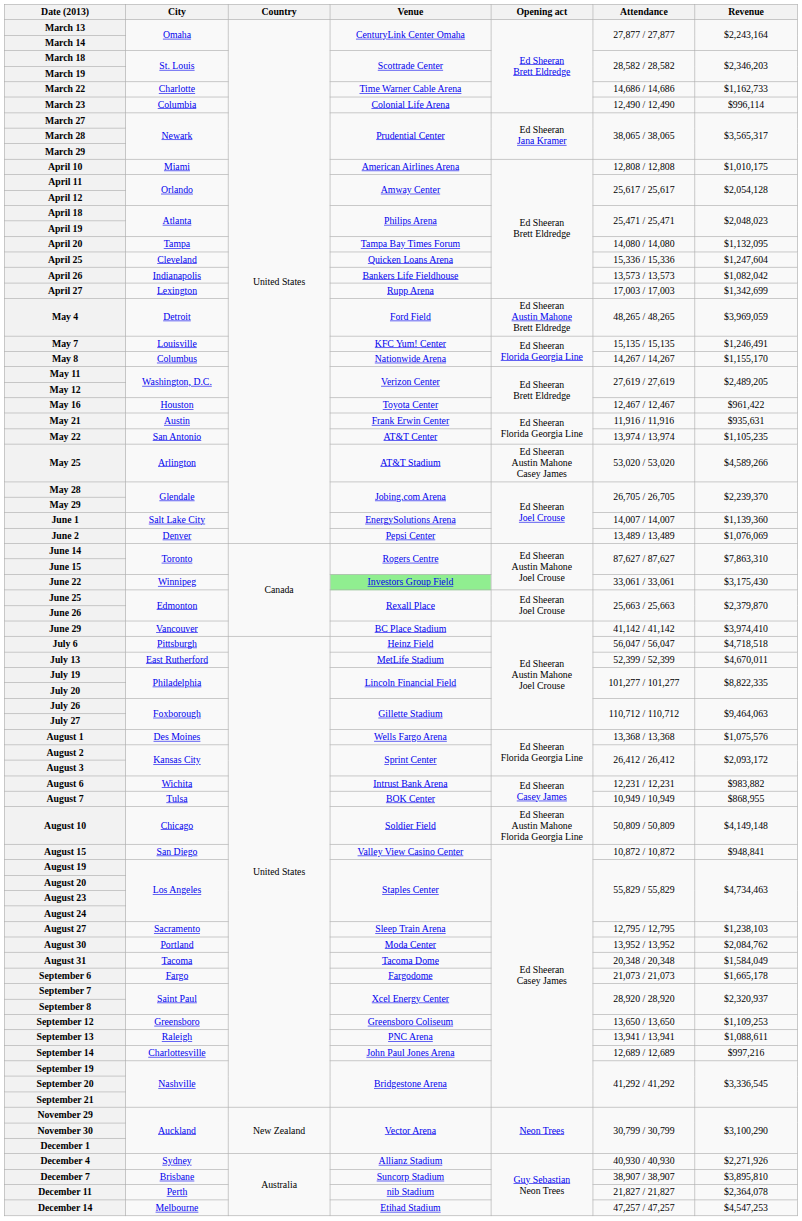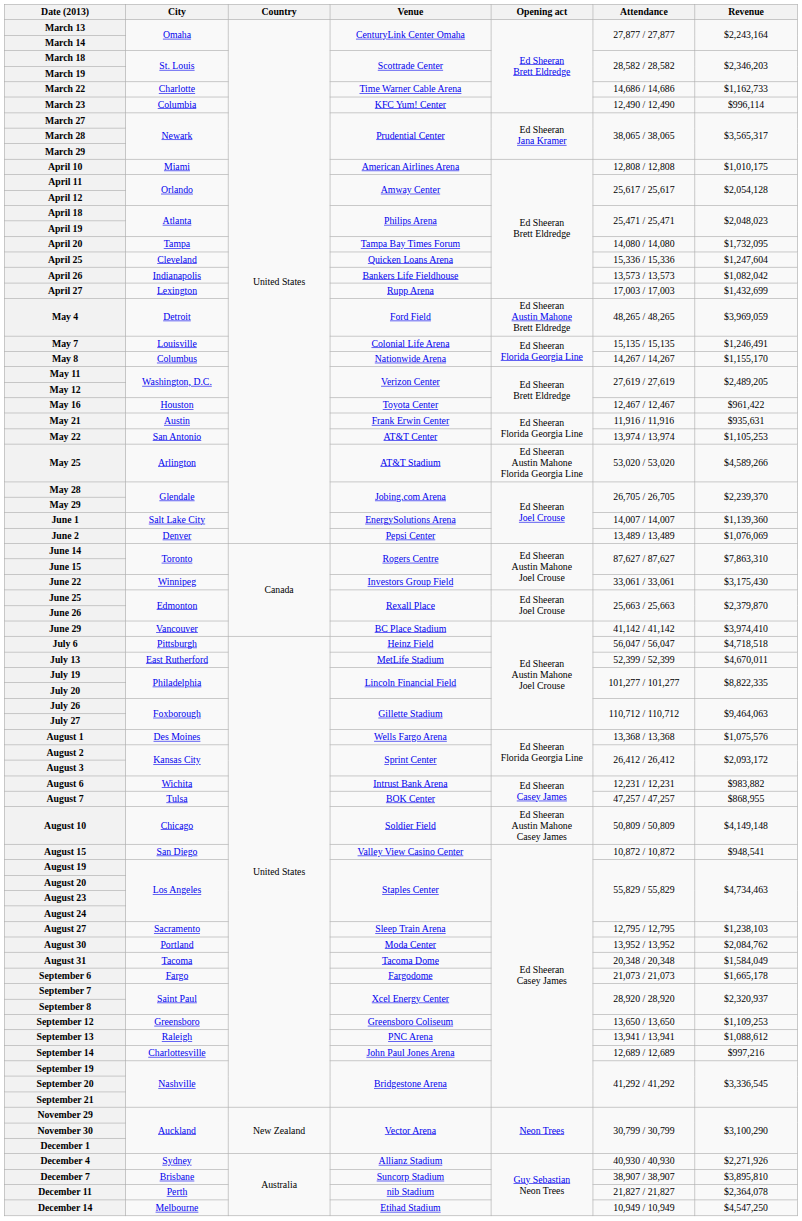March 23 | Venue: Colonial Life Arena -> KFC Yum! Center
April 20 | Revenue: $1,132,095 -> $1,732,095
April 27 | Revenue: $1,342,699 -> $1,432,699
May 7 | Venue: KFC Yum! Center -> Colonial Life Arena
May 22 | Revenue: $1,105,235 -> $1,105,253
May 25 | Opening act: Ed Sheeran Austin Mahone Casey James -> Ed Sheeran Austin Mahone Florida Georgia Line
June 22 | Venue: lightgreen background -> no background
August 7 | Attendance: 10,949 / 10,949 -> 47,257 / 47,257
August 10 | Opening act: Ed Sheeran Austin Mahone Florida Georgia Line -> Ed Sheeran Austin Mahone Casey James
August 15 | Revenue: $948,841 -> $948,541
September 13 | Revenue: $1,088,611 -> $1,088,612
December 14 | Attendance: 47,257 / 47,257 -> 10,949 / 10,949
December 14 | Revenue: $4,547,253 -> $4,547,250
